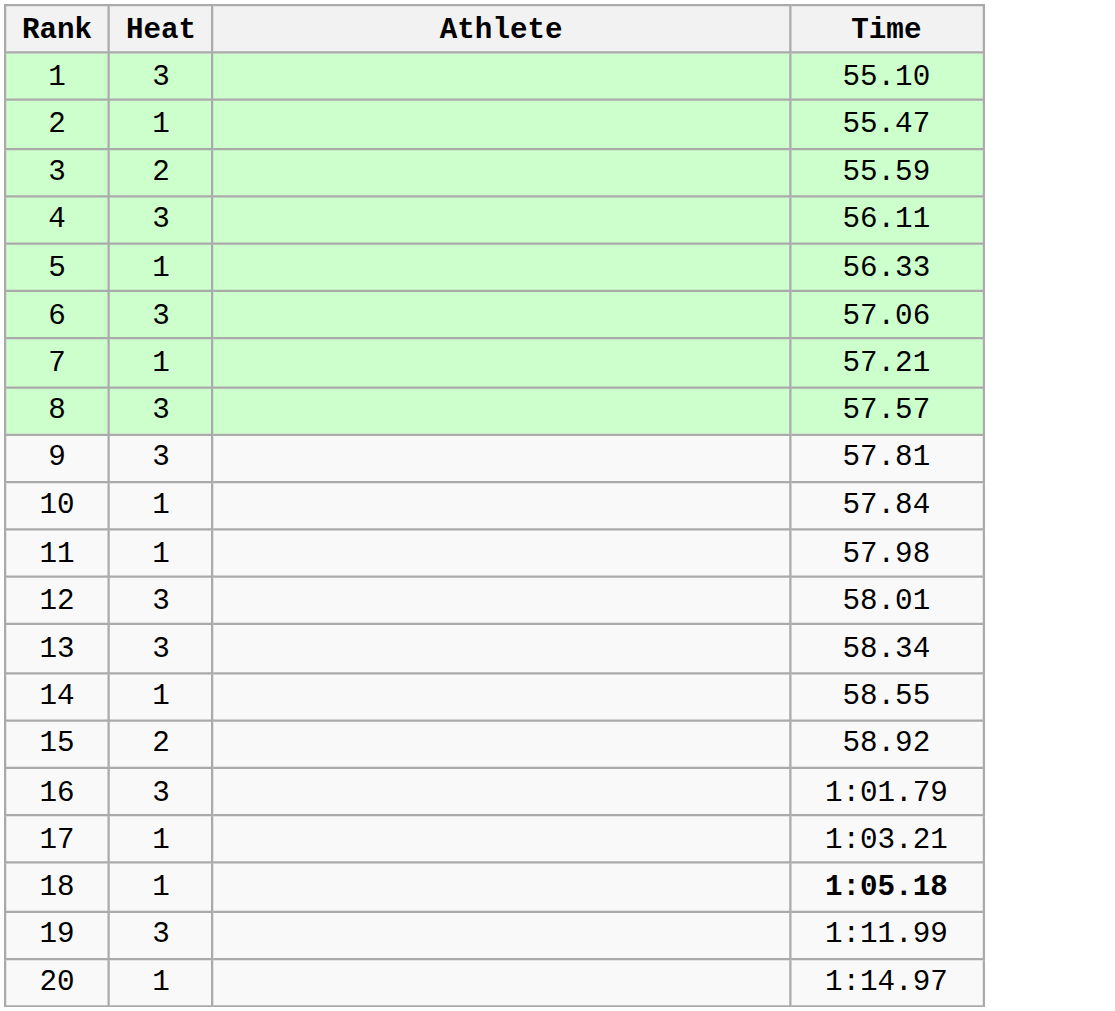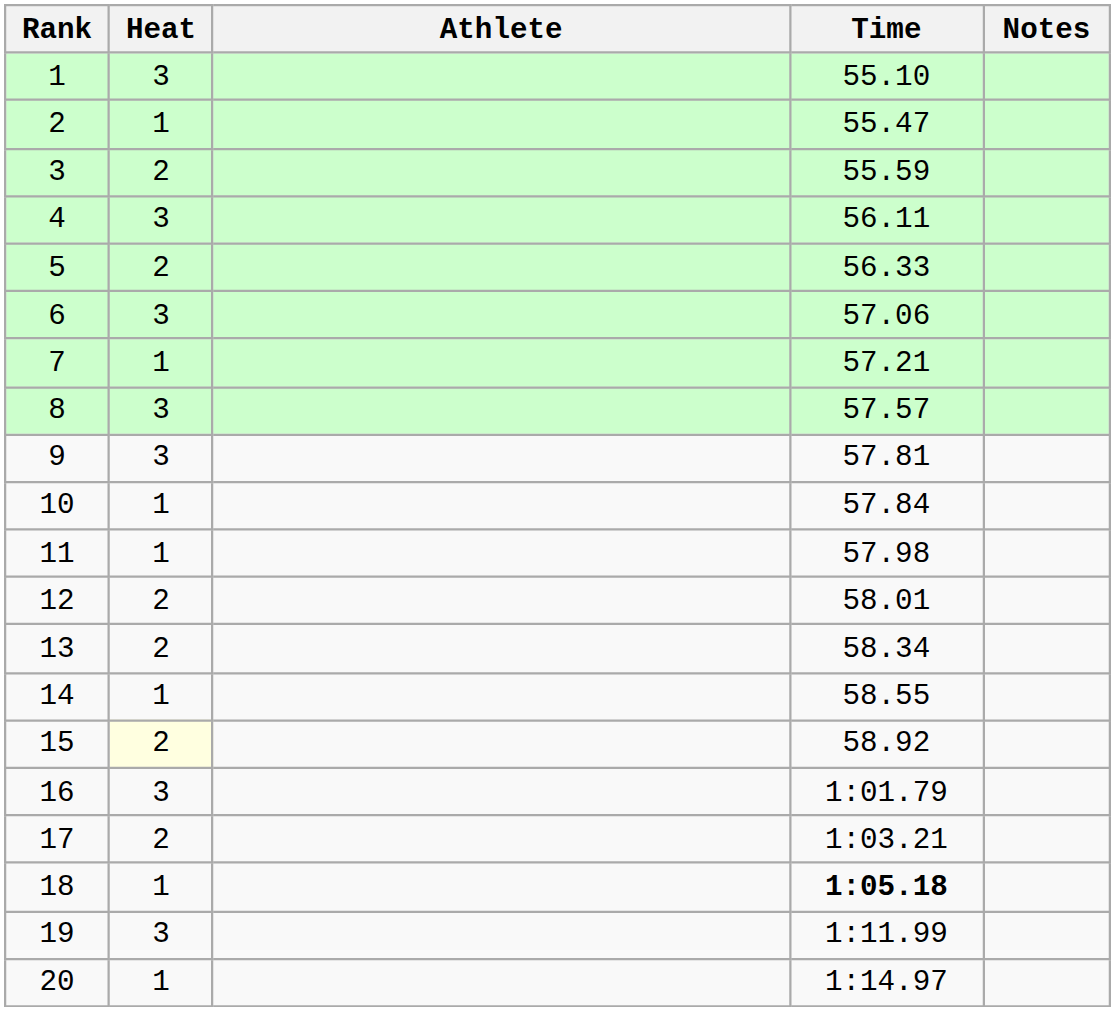+ column: Notes
5 | Heat: 1 -> 2
12 | Heat: 3 -> 2
13 | Heat: 3 -> 2
15 | Heat: no background -> lightyellow background
17 | Heat: 1 -> 2
